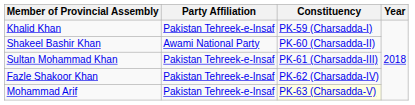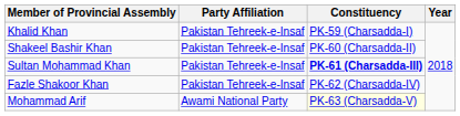Shakeel Bashir Khan | Party Affiliation: Awami National Party -> Pakistan Tehreek-e-Insaf
Sultan Mohammad Khan | Constituency: normal -> bold
Mohammad Arif | Party Affiliation: Pakistan Tehreek-e-Insaf -> Awami National Party
